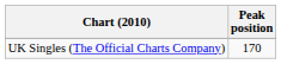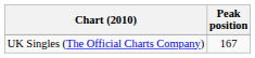UK Singles (The Official Charts Company) | Peak position: 170 -> 167
